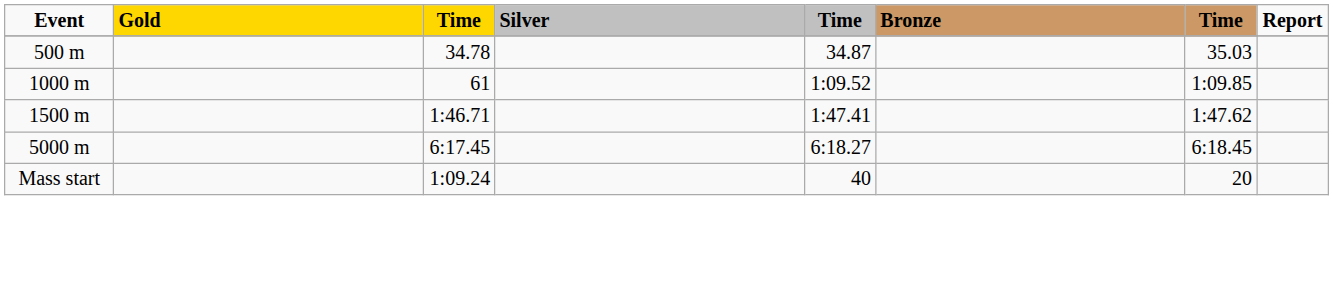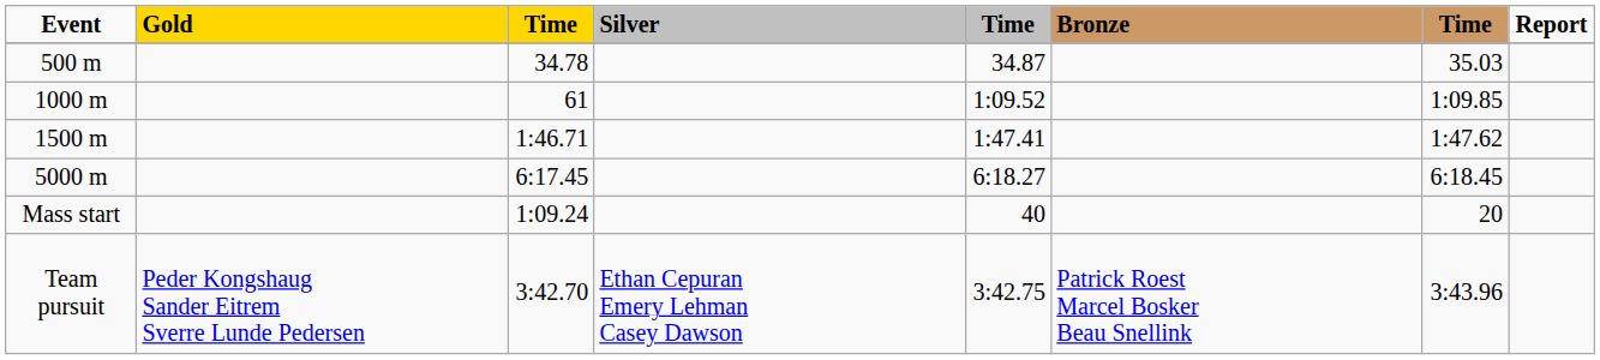+ row: Team pursuit | Peder Kongshaug Sander Eitrem Sverre Lunde Pedersen | 3:42.70 | Ethan Cepuran Emery Lehman Casey Dawson | 3:42.75 | Patrick Roest Marcel Bosker Beau Snellink | 3:43.96
